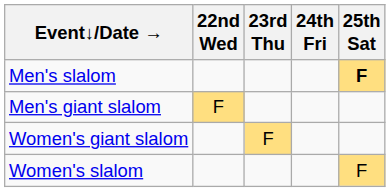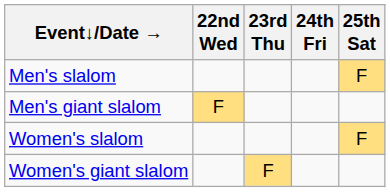Men's slalom | 25th Sat: bold -> normal
rows swapped: Women's slalom <-> Women's giant slalom
